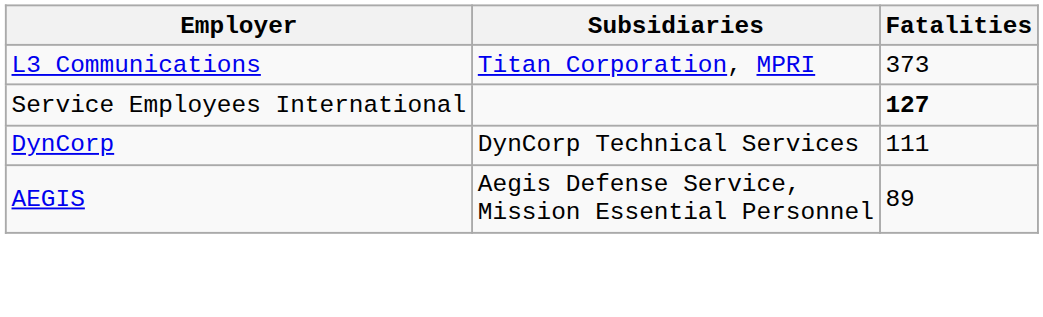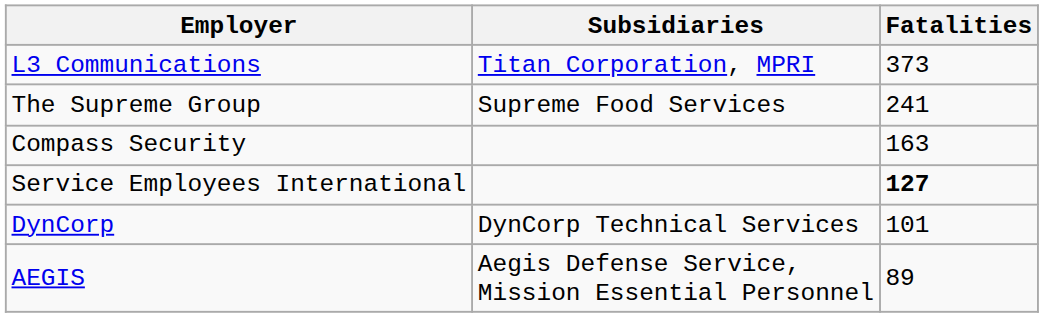+ row: The Supreme Group | Supreme Food Services | 241
+ row: Compass Security | 163
DynCorp | Fatalities: 111 -> 101
